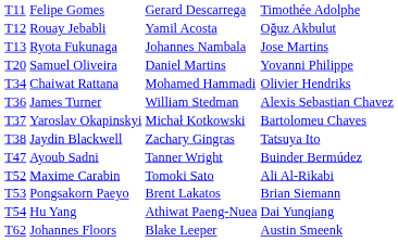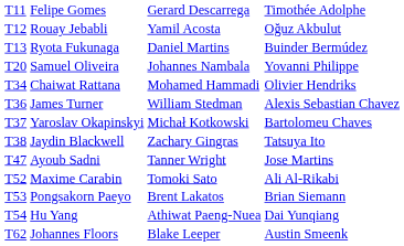Ryota Fukunaga | column 3: Johannes Nambala -> Daniel Martins
Ryota Fukunaga | column 4: Jose Martins -> Buinder Bermúdez
Samuel Oliveira | column 3: Daniel Martins -> Johannes Nambala
Ayoub Sadni | column 4: Buinder Bermúdez -> Jose Martins
